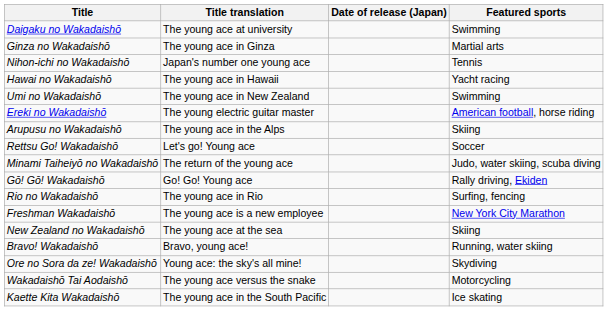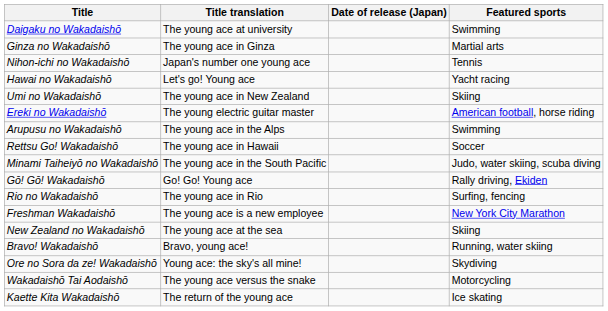Hawai no Wakadaishō | Title translation: The young ace in Hawaii -> Let's go! Young ace
Umi no Wakadaishō | Featured sports: Swimming -> Skiing
Arupusu no Wakadaishō | Featured sports: Skiing -> Swimming
Rettsu Go! Wakadaishō | Title translation: Let's go! Young ace -> The young ace in Hawaii
Minami Taiheiyō no Wakadaishō | Title translation: The return of the young ace -> The young ace in the South Pacific
Kaette Kita Wakadaishō | Title translation: The young ace in the South Pacific -> The return of the young ace
